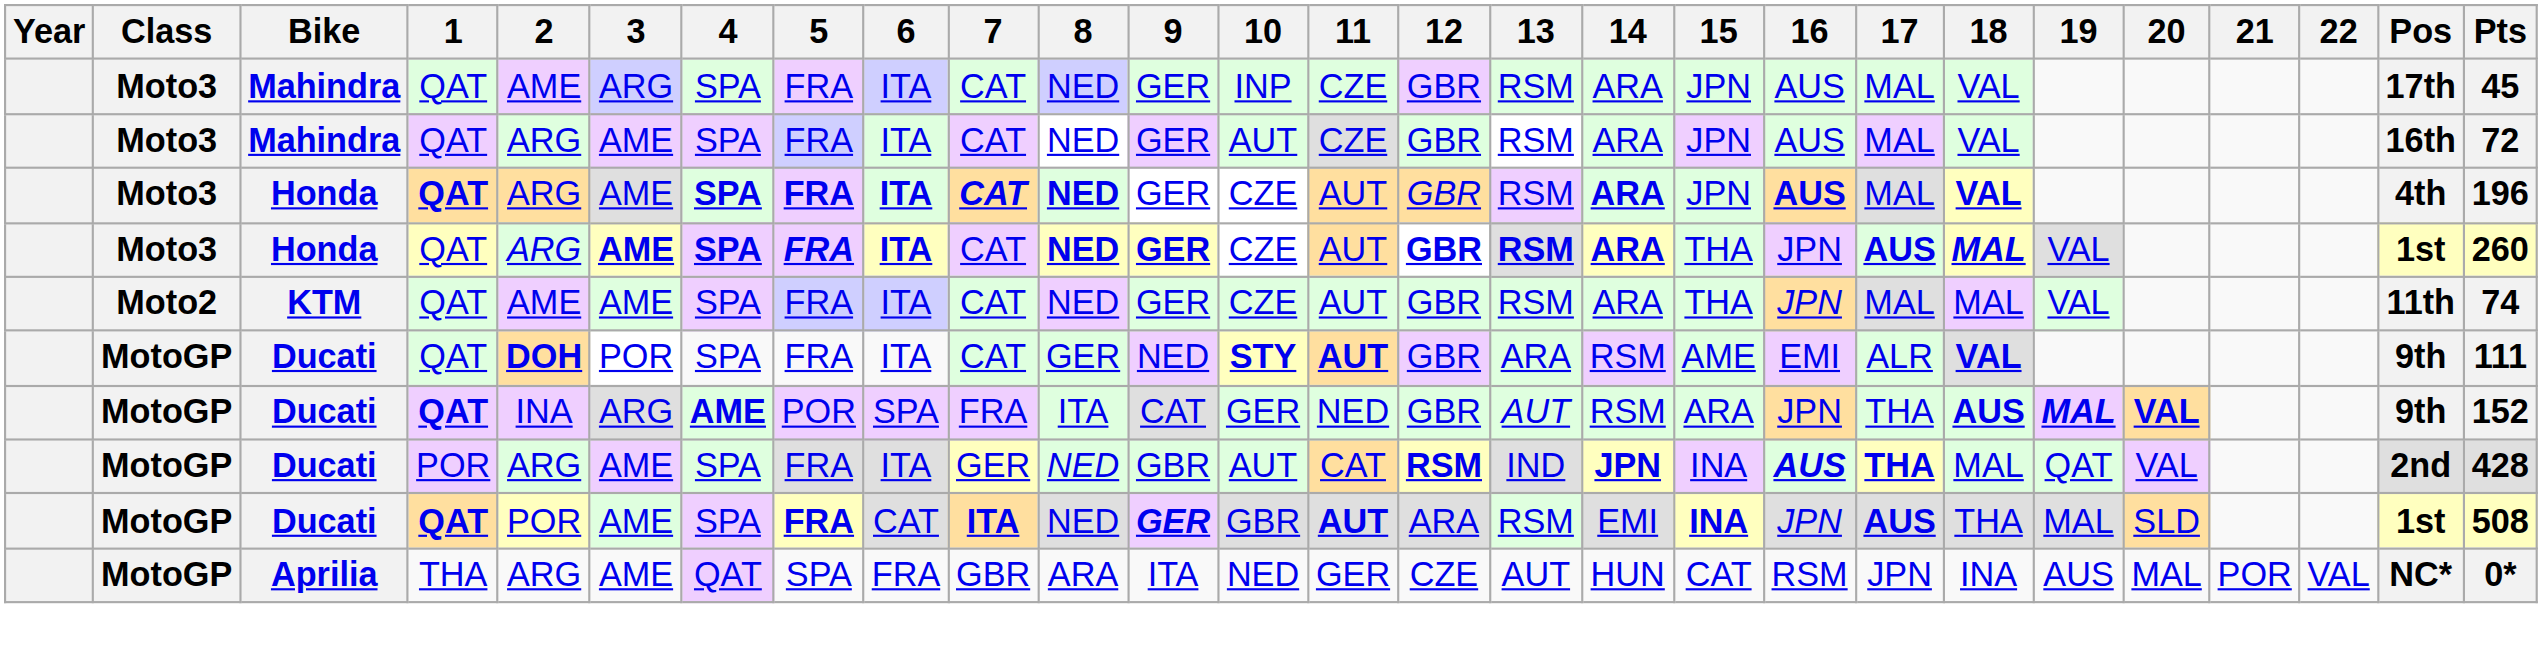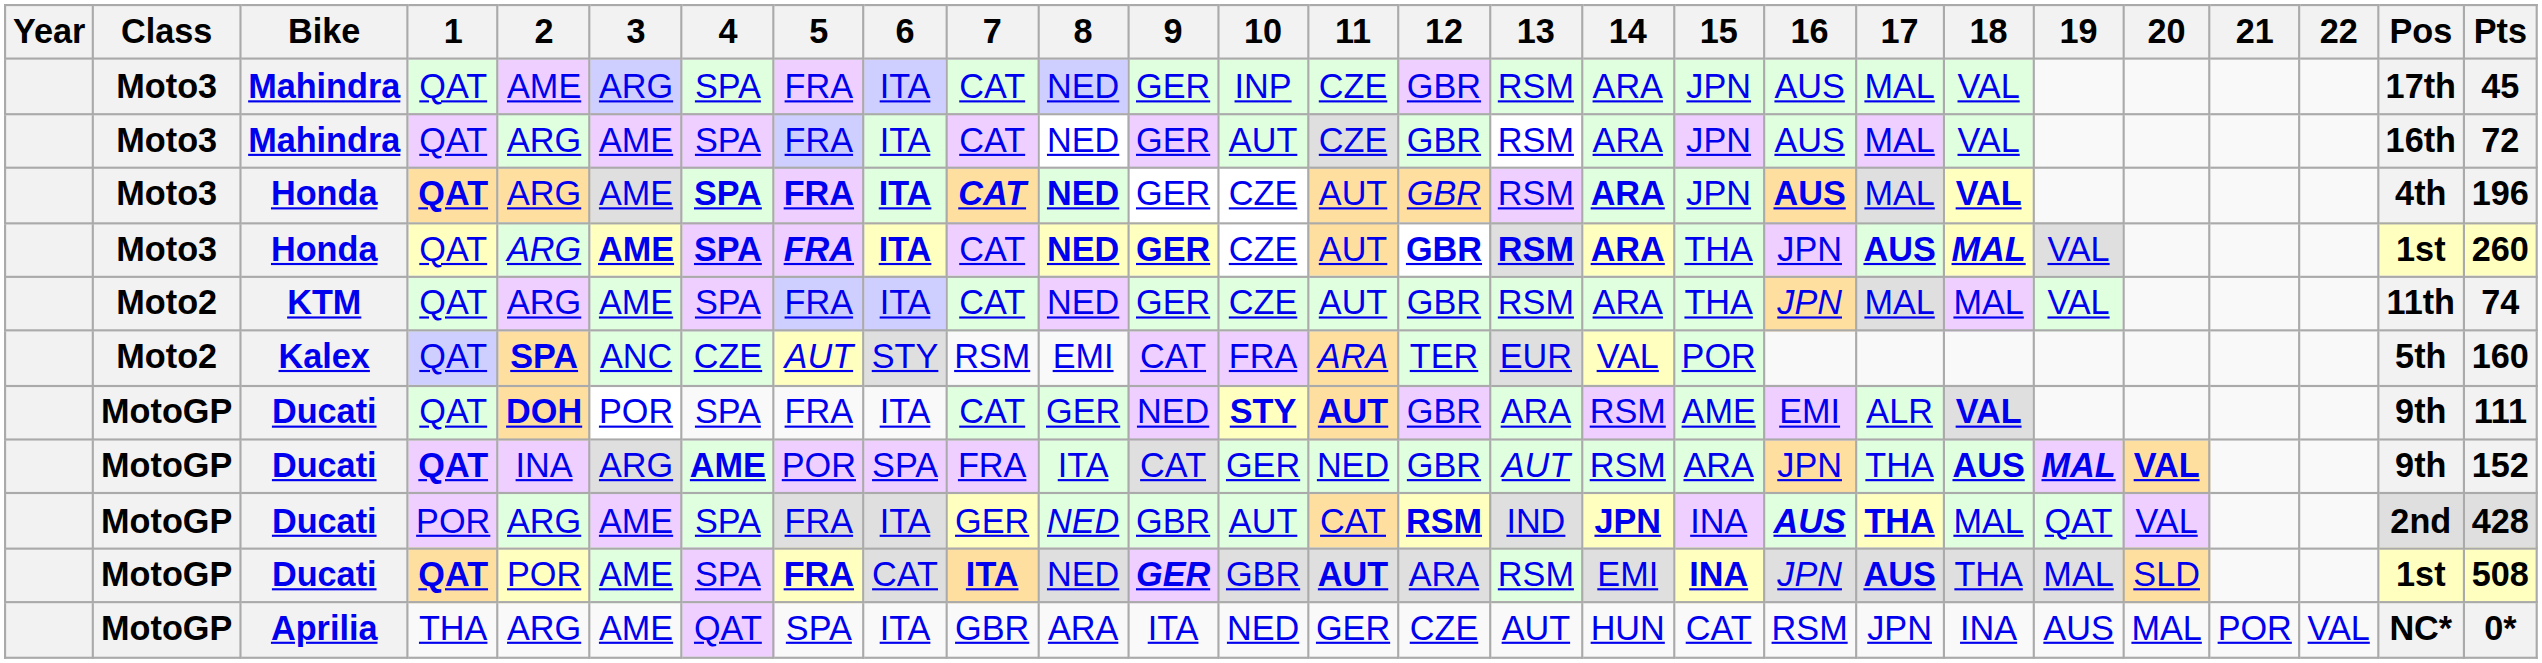KTM | 2: AME -> ARG
+ row: Moto2 | Kalex | QAT | SPA | ANC | CZE | AUT | STY | RSM | EMI | CAT | FRA | ARA | TER | EUR | VAL | POR | 5th | 160
Aprilia | 6: FRA -> ITA
